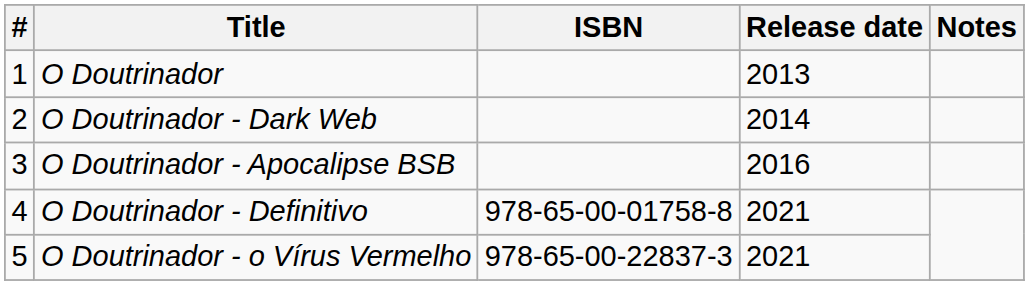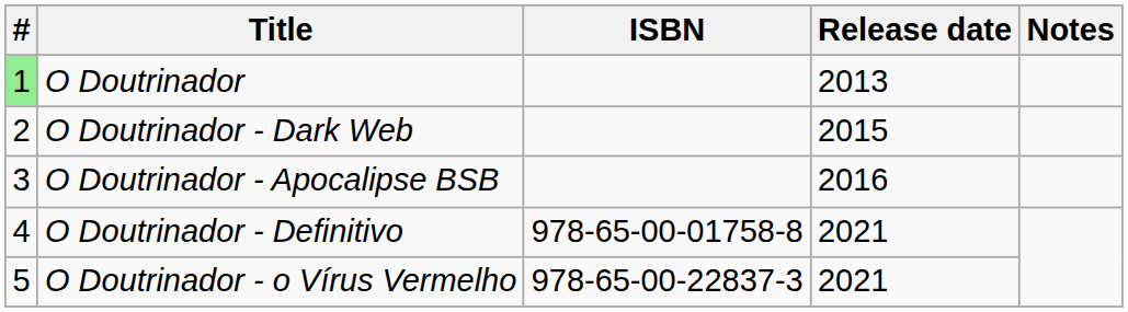O Doutrinador | #: no background -> lightgreen background
O Doutrinador - Dark Web | Release date: 2014 -> 2015
